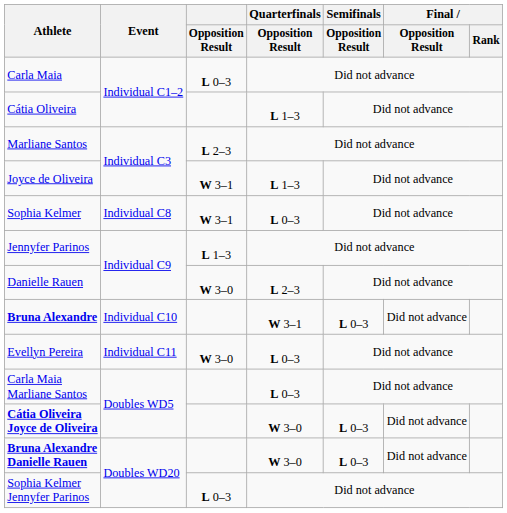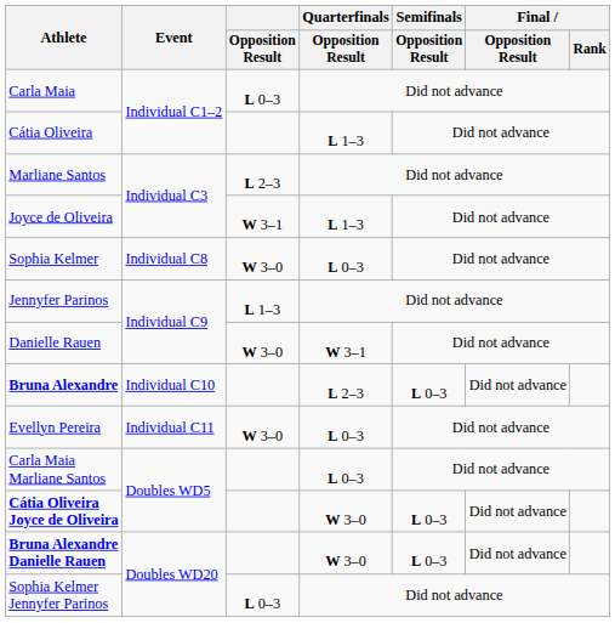Sophia Kelmer | Opposition Result: W 3–1 -> W 3–0
Danielle Rauen | Quarterfinals / Opposition Result: L 2–3 -> W 3–1
Bruna Alexandre | Quarterfinals / Opposition Result: W 3–1 -> L 2–3
